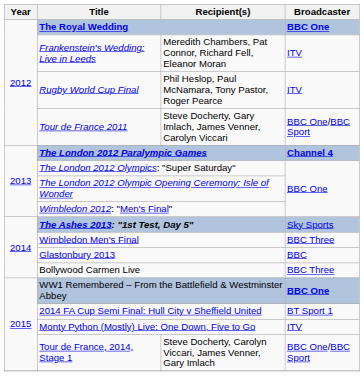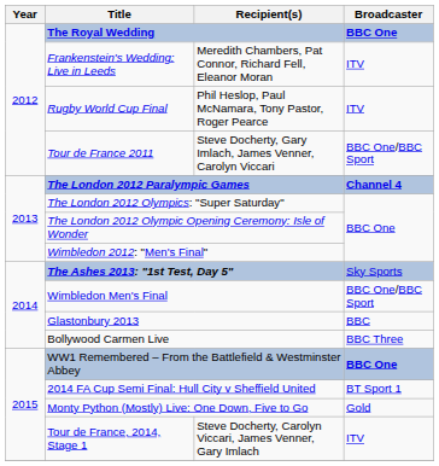Wimbledon Men's Final | Broadcaster: BBC Three -> BBC One/BBC Sport
Monty Python (Mostly) Live: One Down, Five to Go | Broadcaster: ITV -> Gold
Tour de France, 2014, Stage 1 | Broadcaster: BBC One/BBC Sport -> ITV
